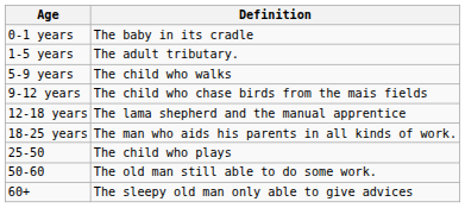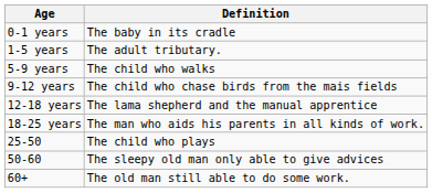50-60 | Definition: The old man still able to do some work. -> The sleepy old man only able to give advices
60+ | Definition: The sleepy old man only able to give advices -> The old man still able to do some work.
